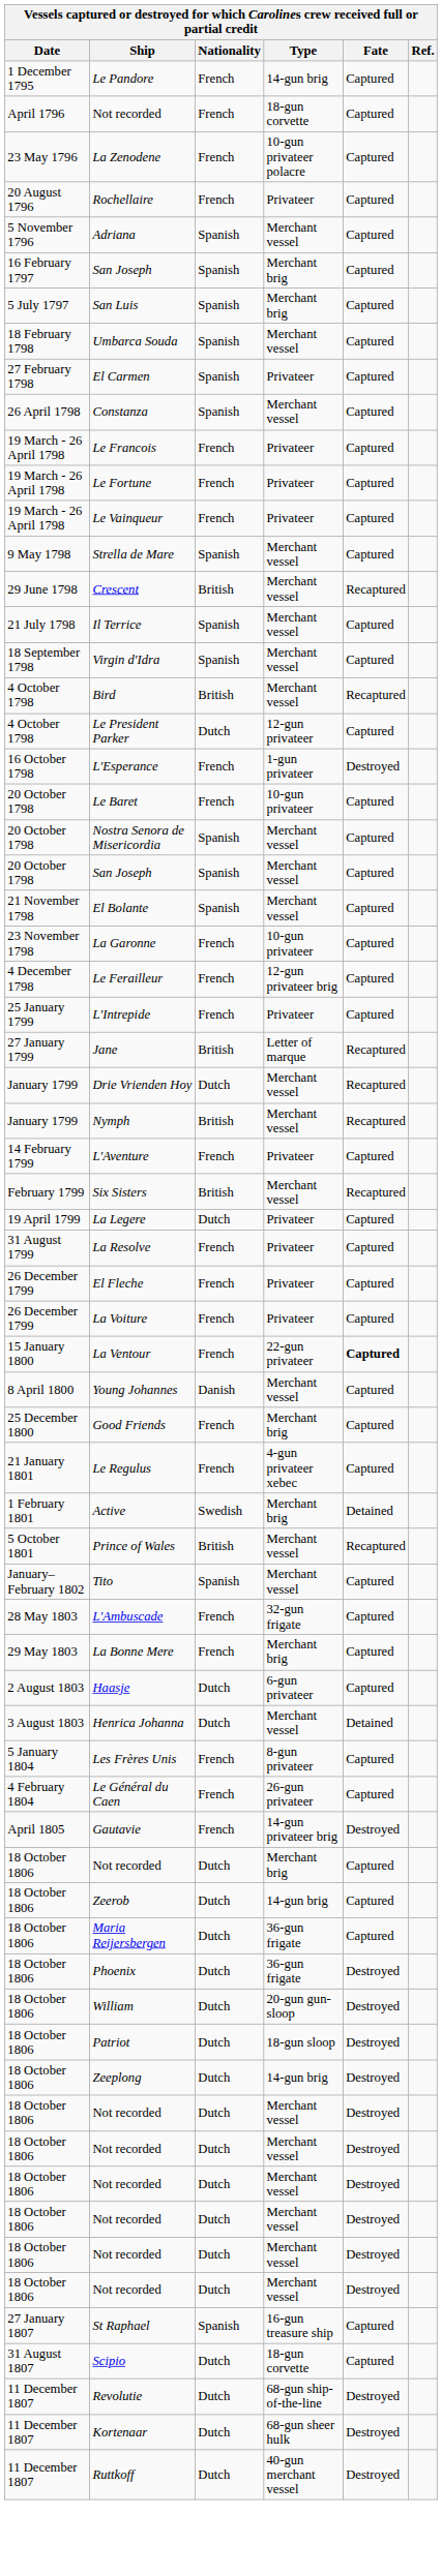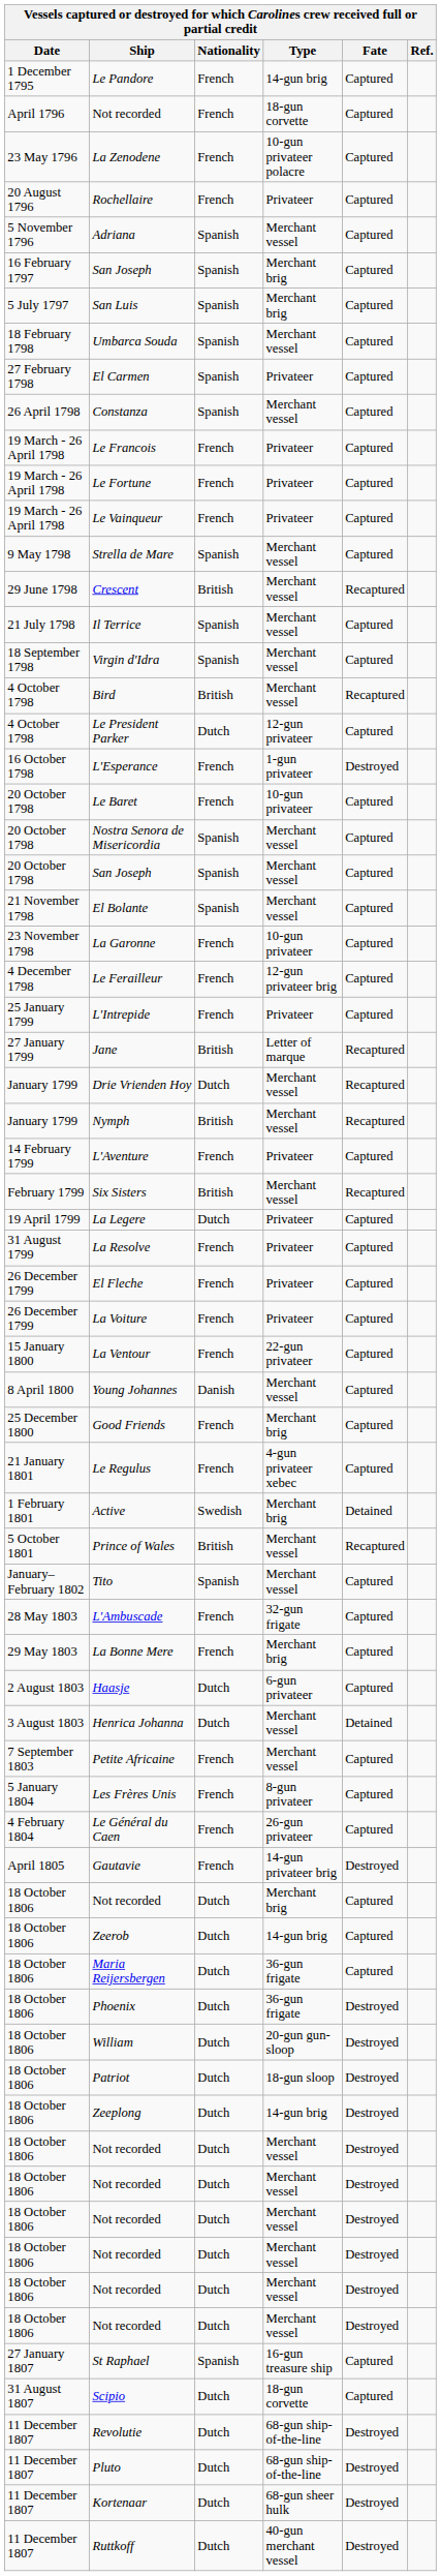La Ventour | Fate: bold -> normal
+ row: 7 September 1803 | Petite Africaine | French | Merchant vessel | Captured
+ row: 11 December 1807 | Pluto | Dutch | 68-gun ship-of-the-line | Destroyed
